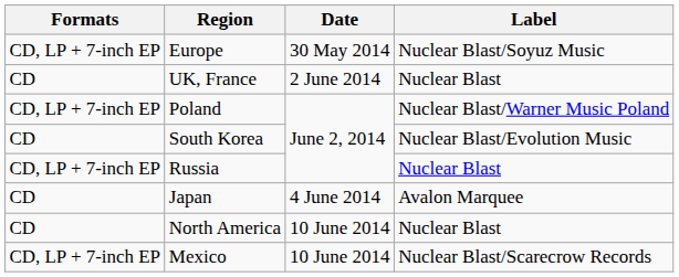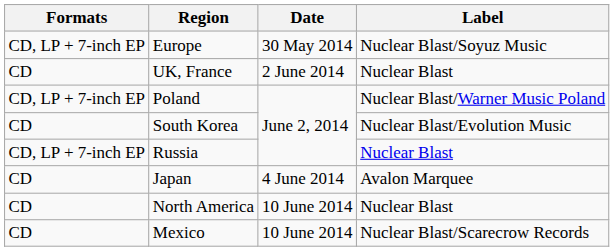Mexico | Formats: CD, LP + 7-inch EP -> CD
